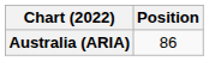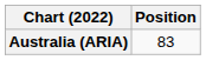Australia (ARIA) | Position: 86 -> 83
